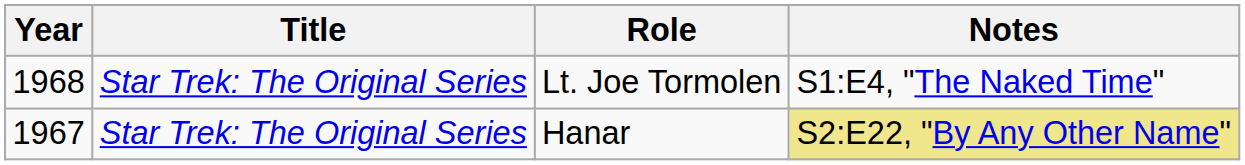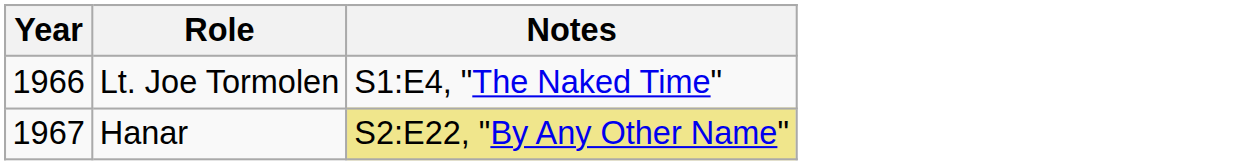- column: Title | Star Trek: The Original Series | Star Trek: The Original Series
Lt. Joe Tormolen | Year: 1968 -> 1966
